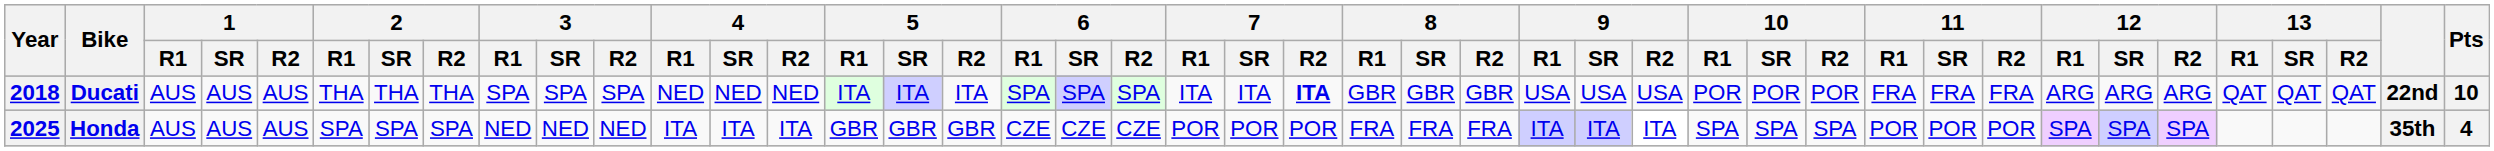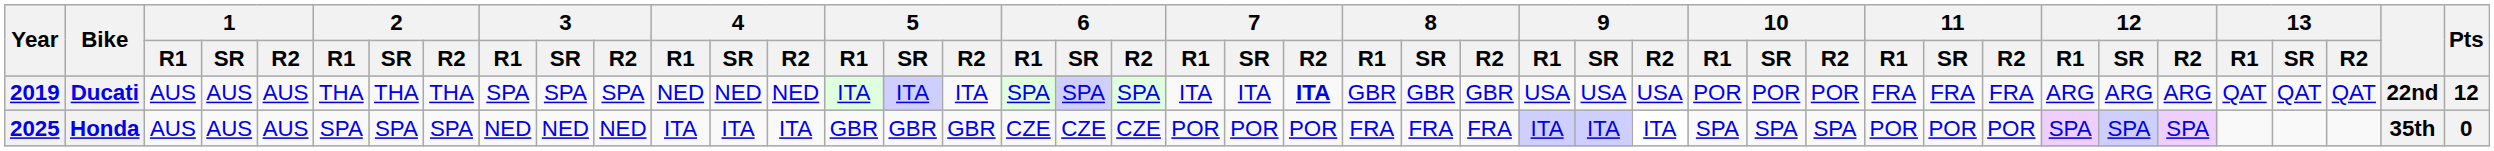Ducati | Year: 2018 -> 2019
Ducati | Pts: 10 -> 12
Honda | Pts: 4 -> 0
